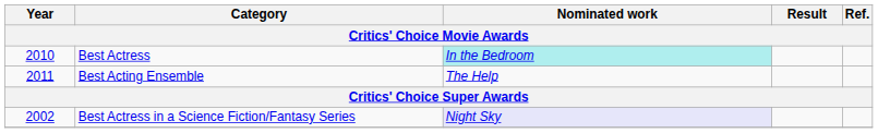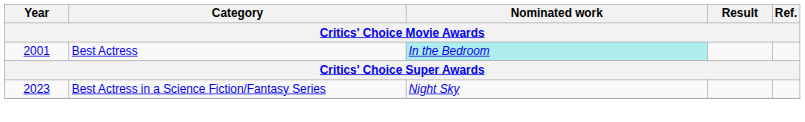Best Actress | Year: 2010 -> 2001
- row: 2011 | Best Acting Ensemble | The Help
Best Actress in a Science Fiction/Fantasy Series | Year: 2002 -> 2023
Best Actress in a Science Fiction/Fantasy Series | Nominated work: lavender background -> no background
